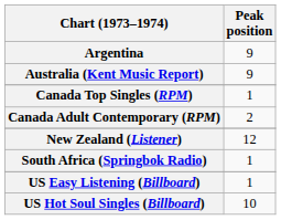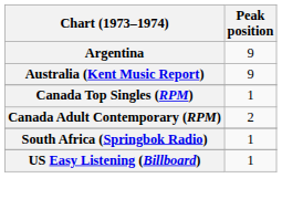- row: New Zealand (Listener) | 12
- row: US Hot Soul Singles (Billboard) | 10
